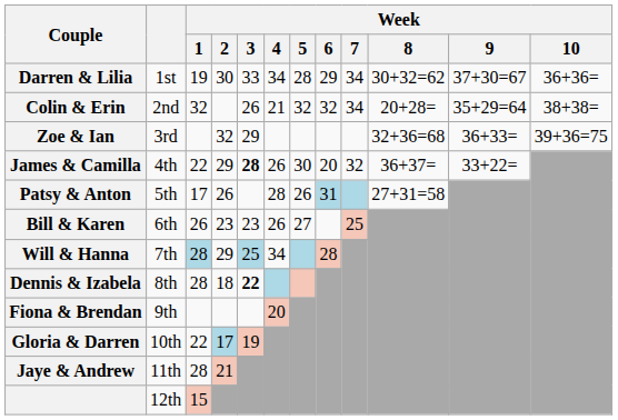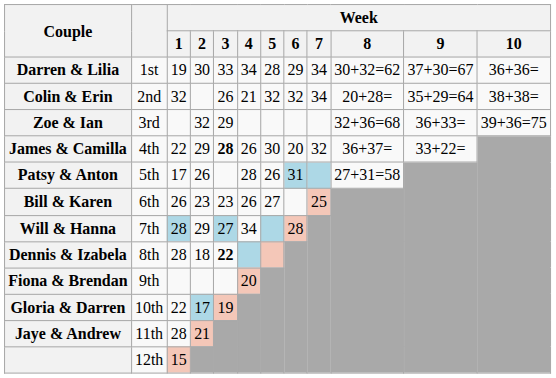Will & Hanna | Week / 3: 25 -> 27
